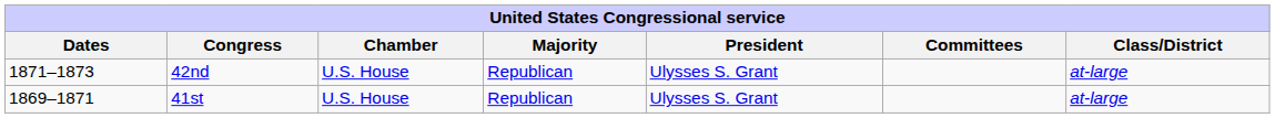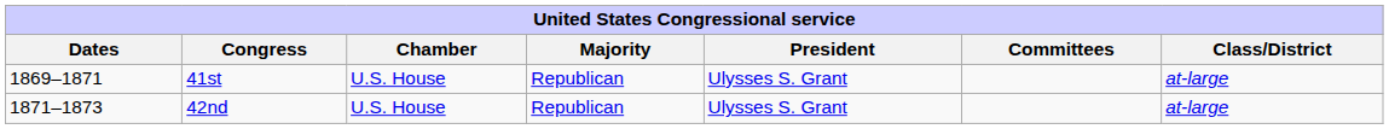rows swapped: 41st <-> 42nd
